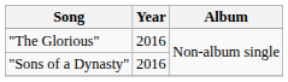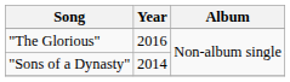"Sons of a Dynasty" | Year: 2016 -> 2014
